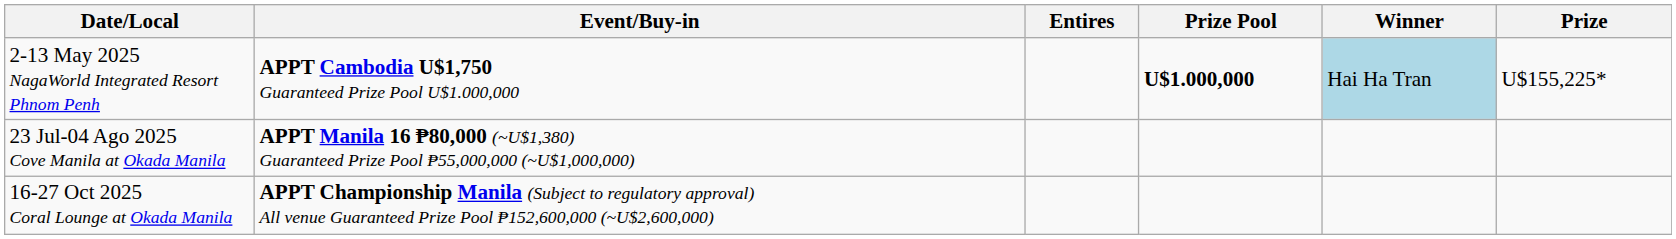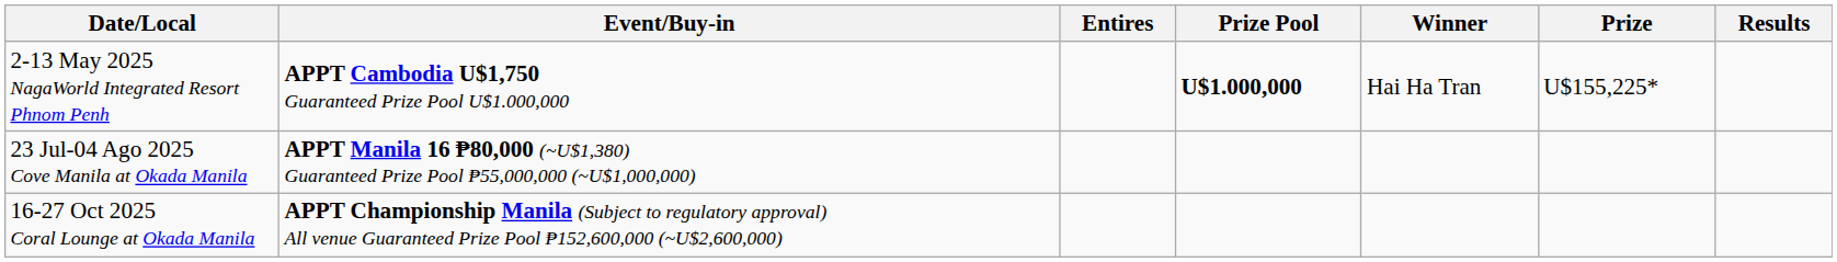+ column: Results
2-13 May 2025 NagaWorld Integrated Resort Phnom Penh | Winner: lightblue background -> no background
